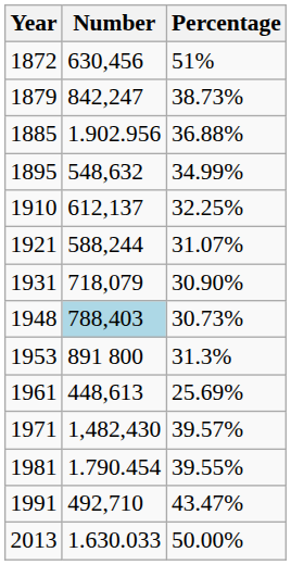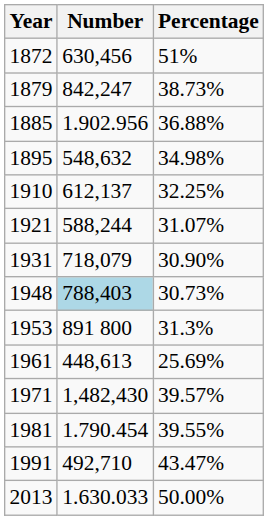1895 | Percentage: 34.99% -> 34.98%
